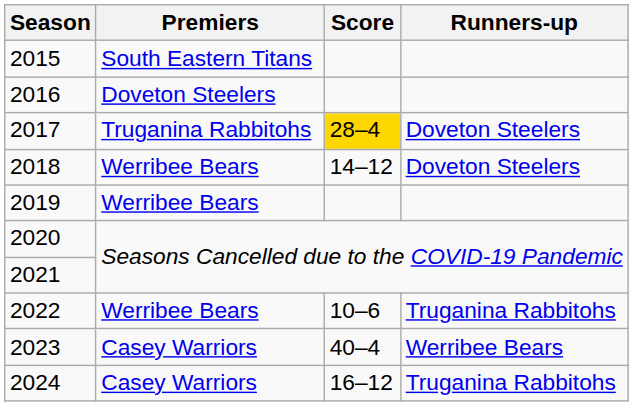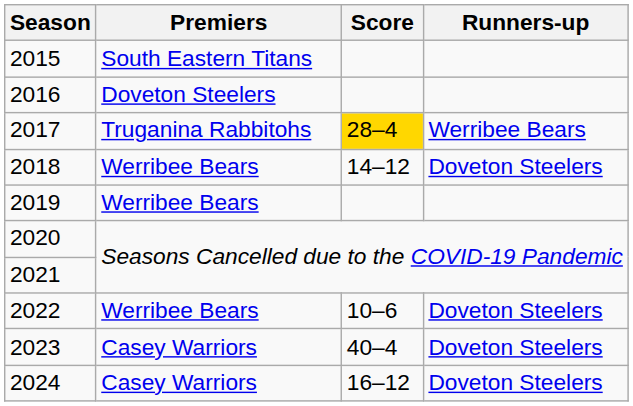2017 | Runners-up: Doveton Steelers -> Werribee Bears
2022 | Runners-up: Truganina Rabbitohs -> Doveton Steelers
2023 | Runners-up: Werribee Bears -> Doveton Steelers
2024 | Runners-up: Truganina Rabbitohs -> Doveton Steelers
